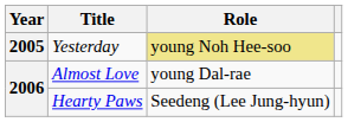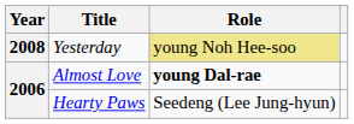Yesterday | Year: 2005 -> 2008
Almost Love | Role: normal -> bold
